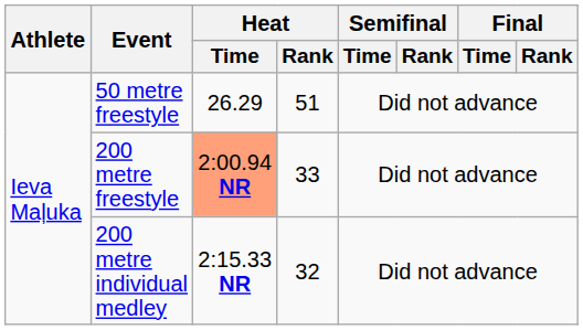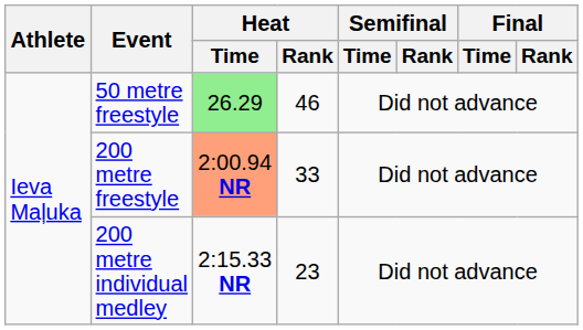50 metre freestyle | Heat / Time: no background -> lightgreen background
50 metre freestyle | Heat / Rank: 51 -> 46
200 metre individual medley | Heat / Rank: 32 -> 23
